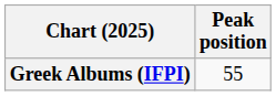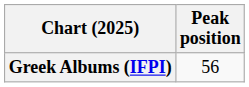Greek Albums (IFPI) | Peak position: 55 -> 56
